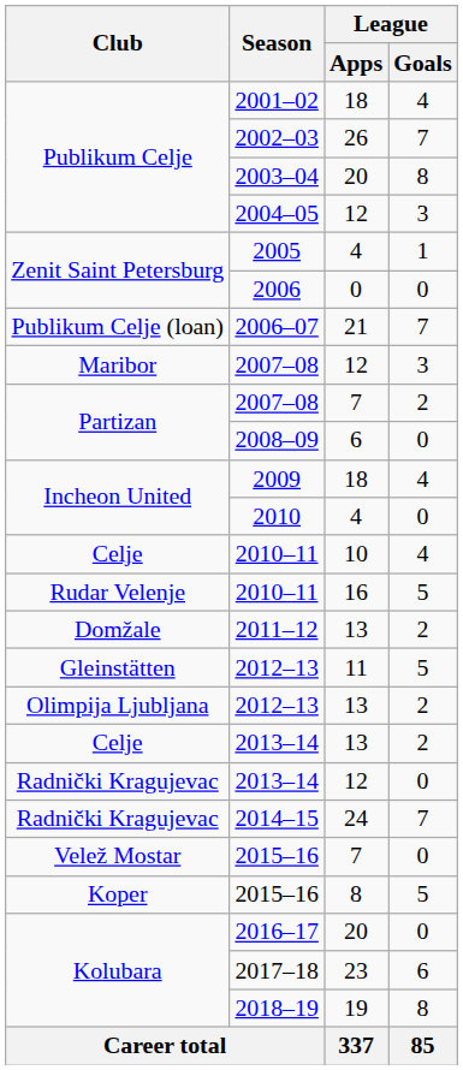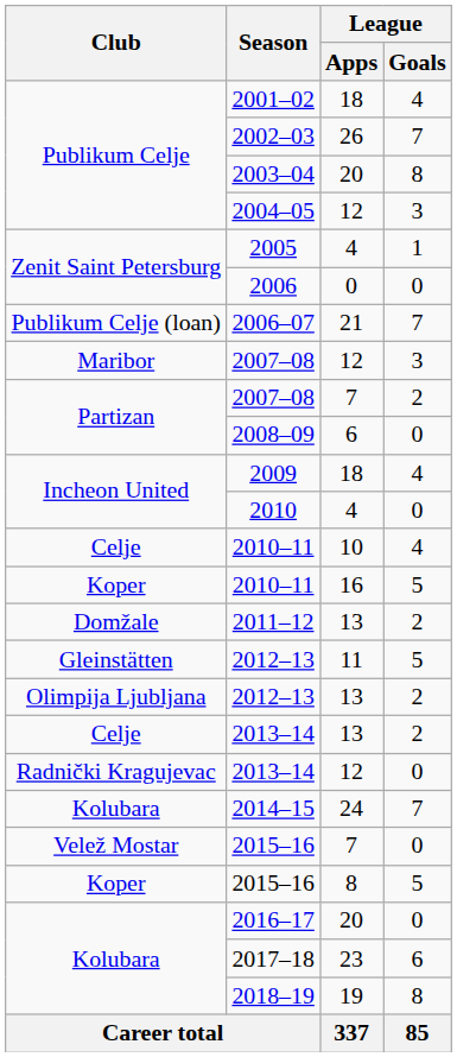2010–11 / 16 | Club: Rudar Velenje -> Koper
2014–15 | Club: Radnički Kragujevac -> Kolubara
